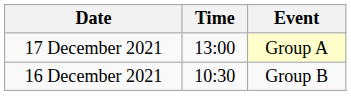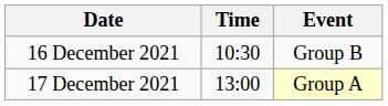rows swapped: 16 December 2021 <-> 17 December 2021
